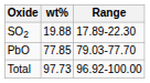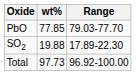rows swapped: SO2 <-> PbO
